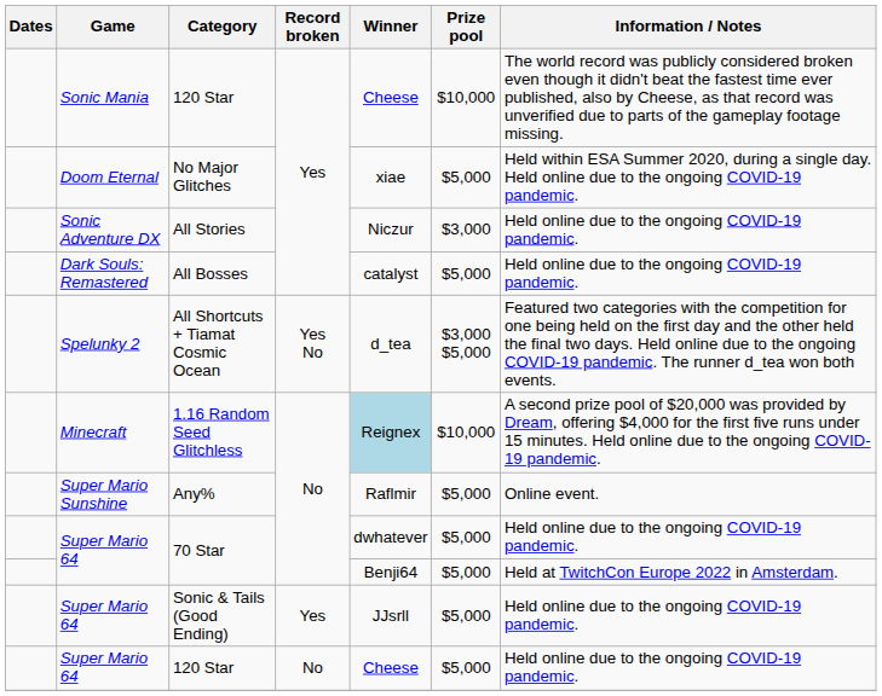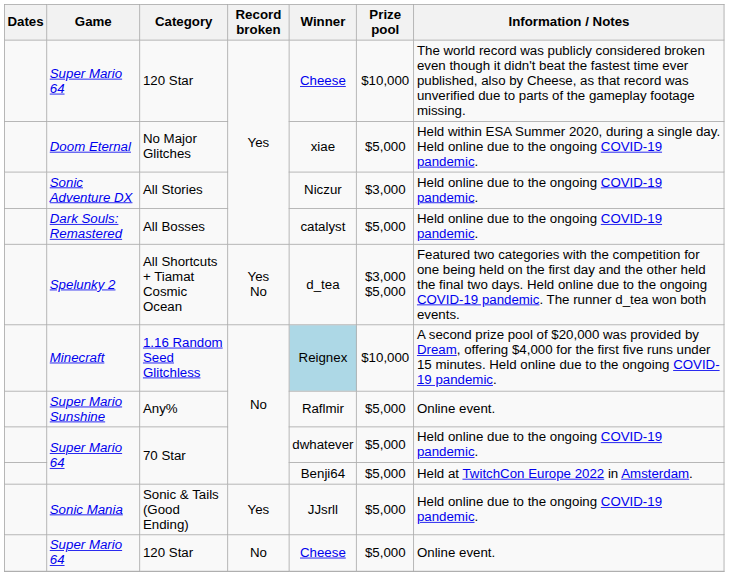120 Star / Yes | Game: Sonic Mania -> Super Mario 64
Sonic & Tails (Good Ending) | Game: Super Mario 64 -> Sonic Mania
120 Star / No | Information / Notes: Held online due to the ongoing COVID-19 pandemic. -> Online event.
